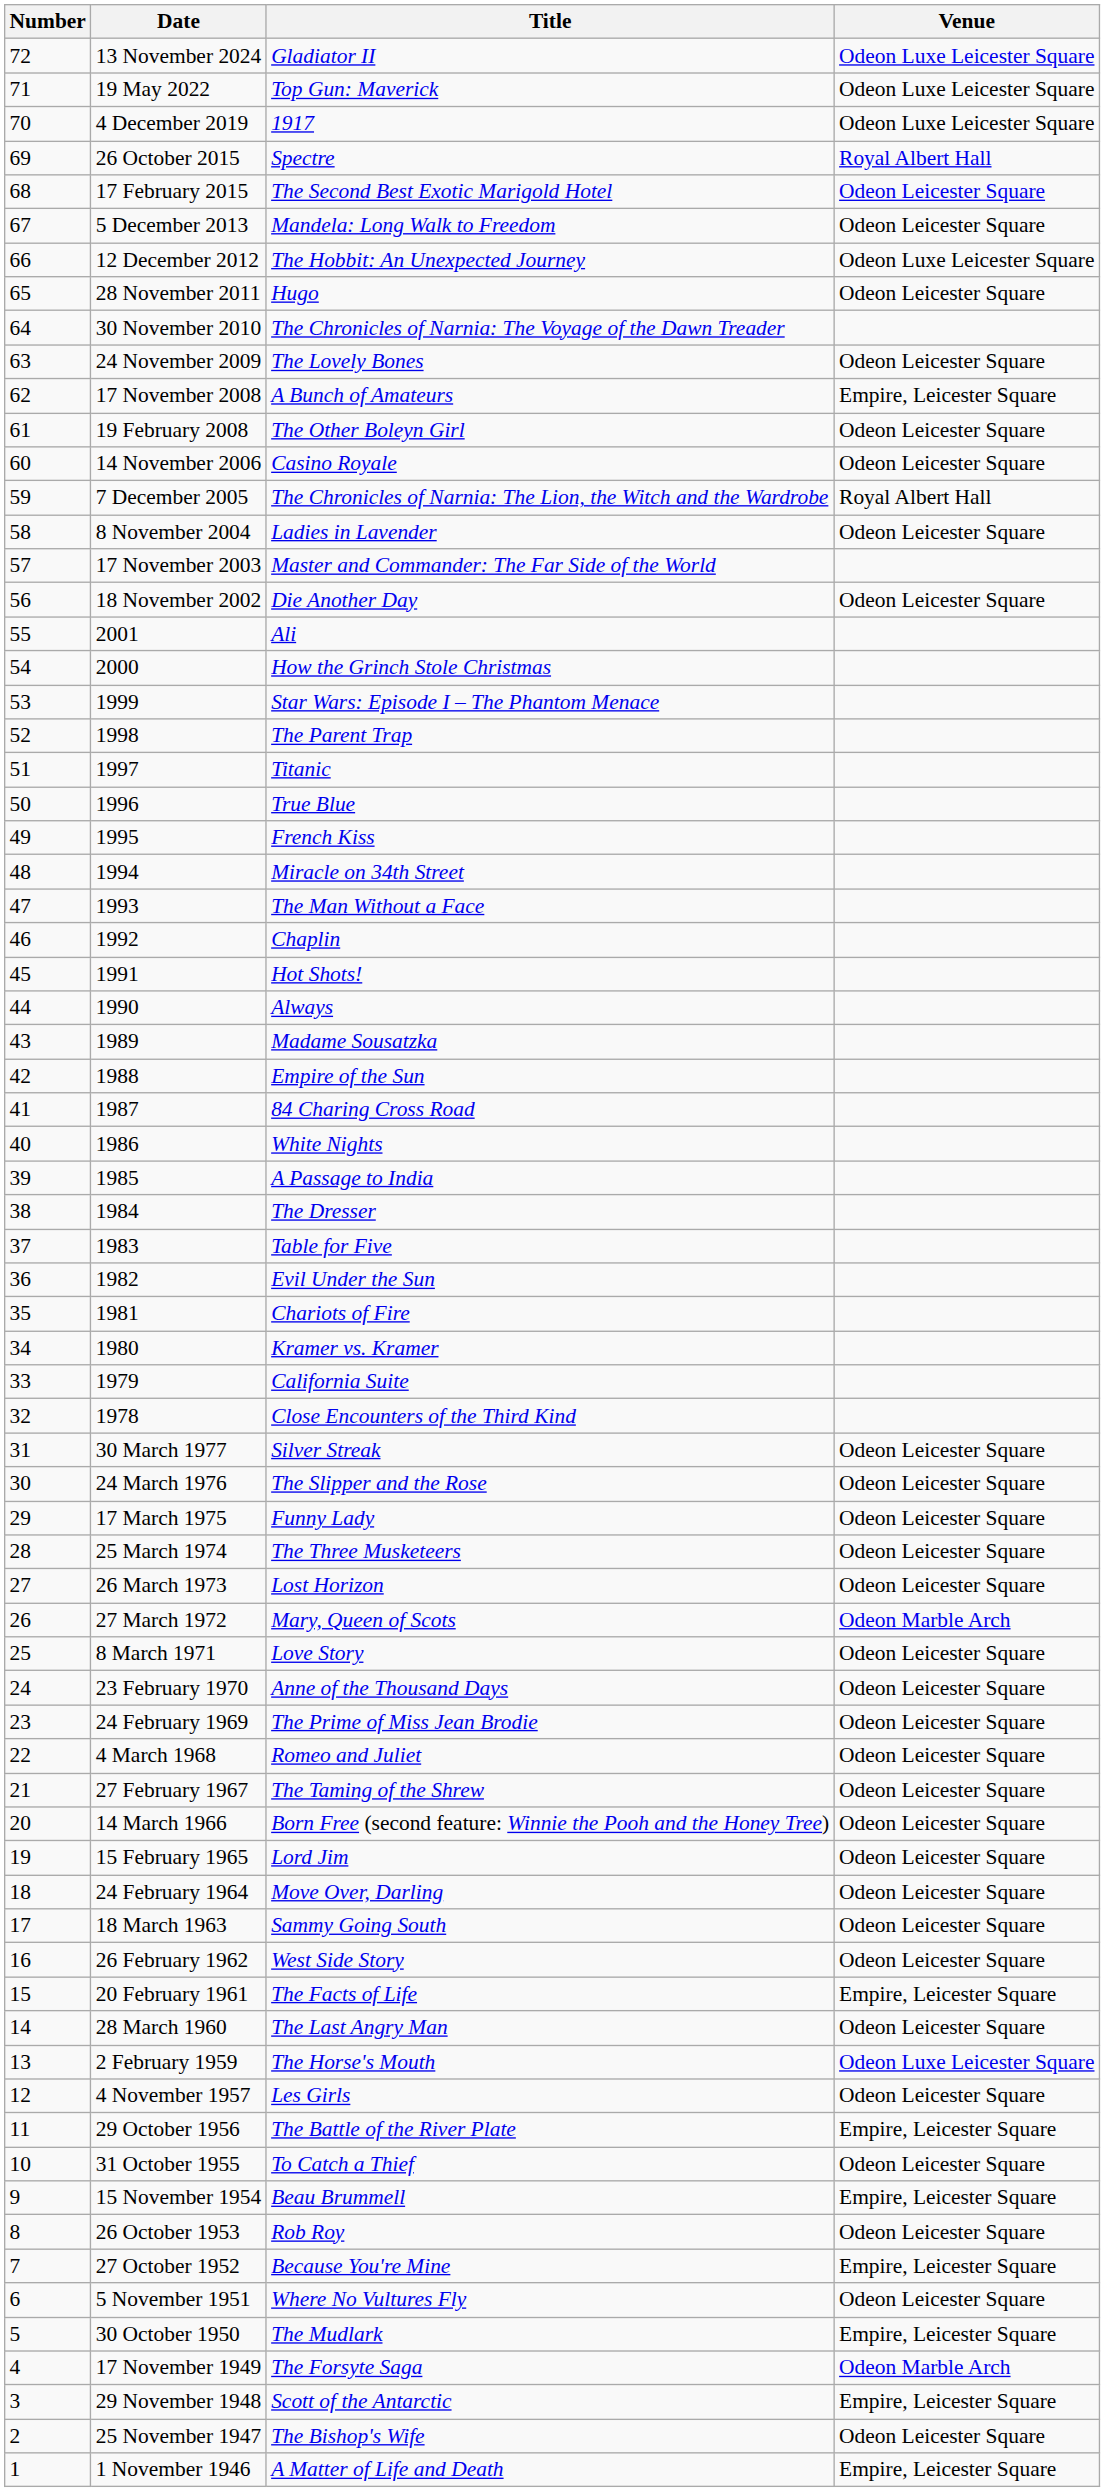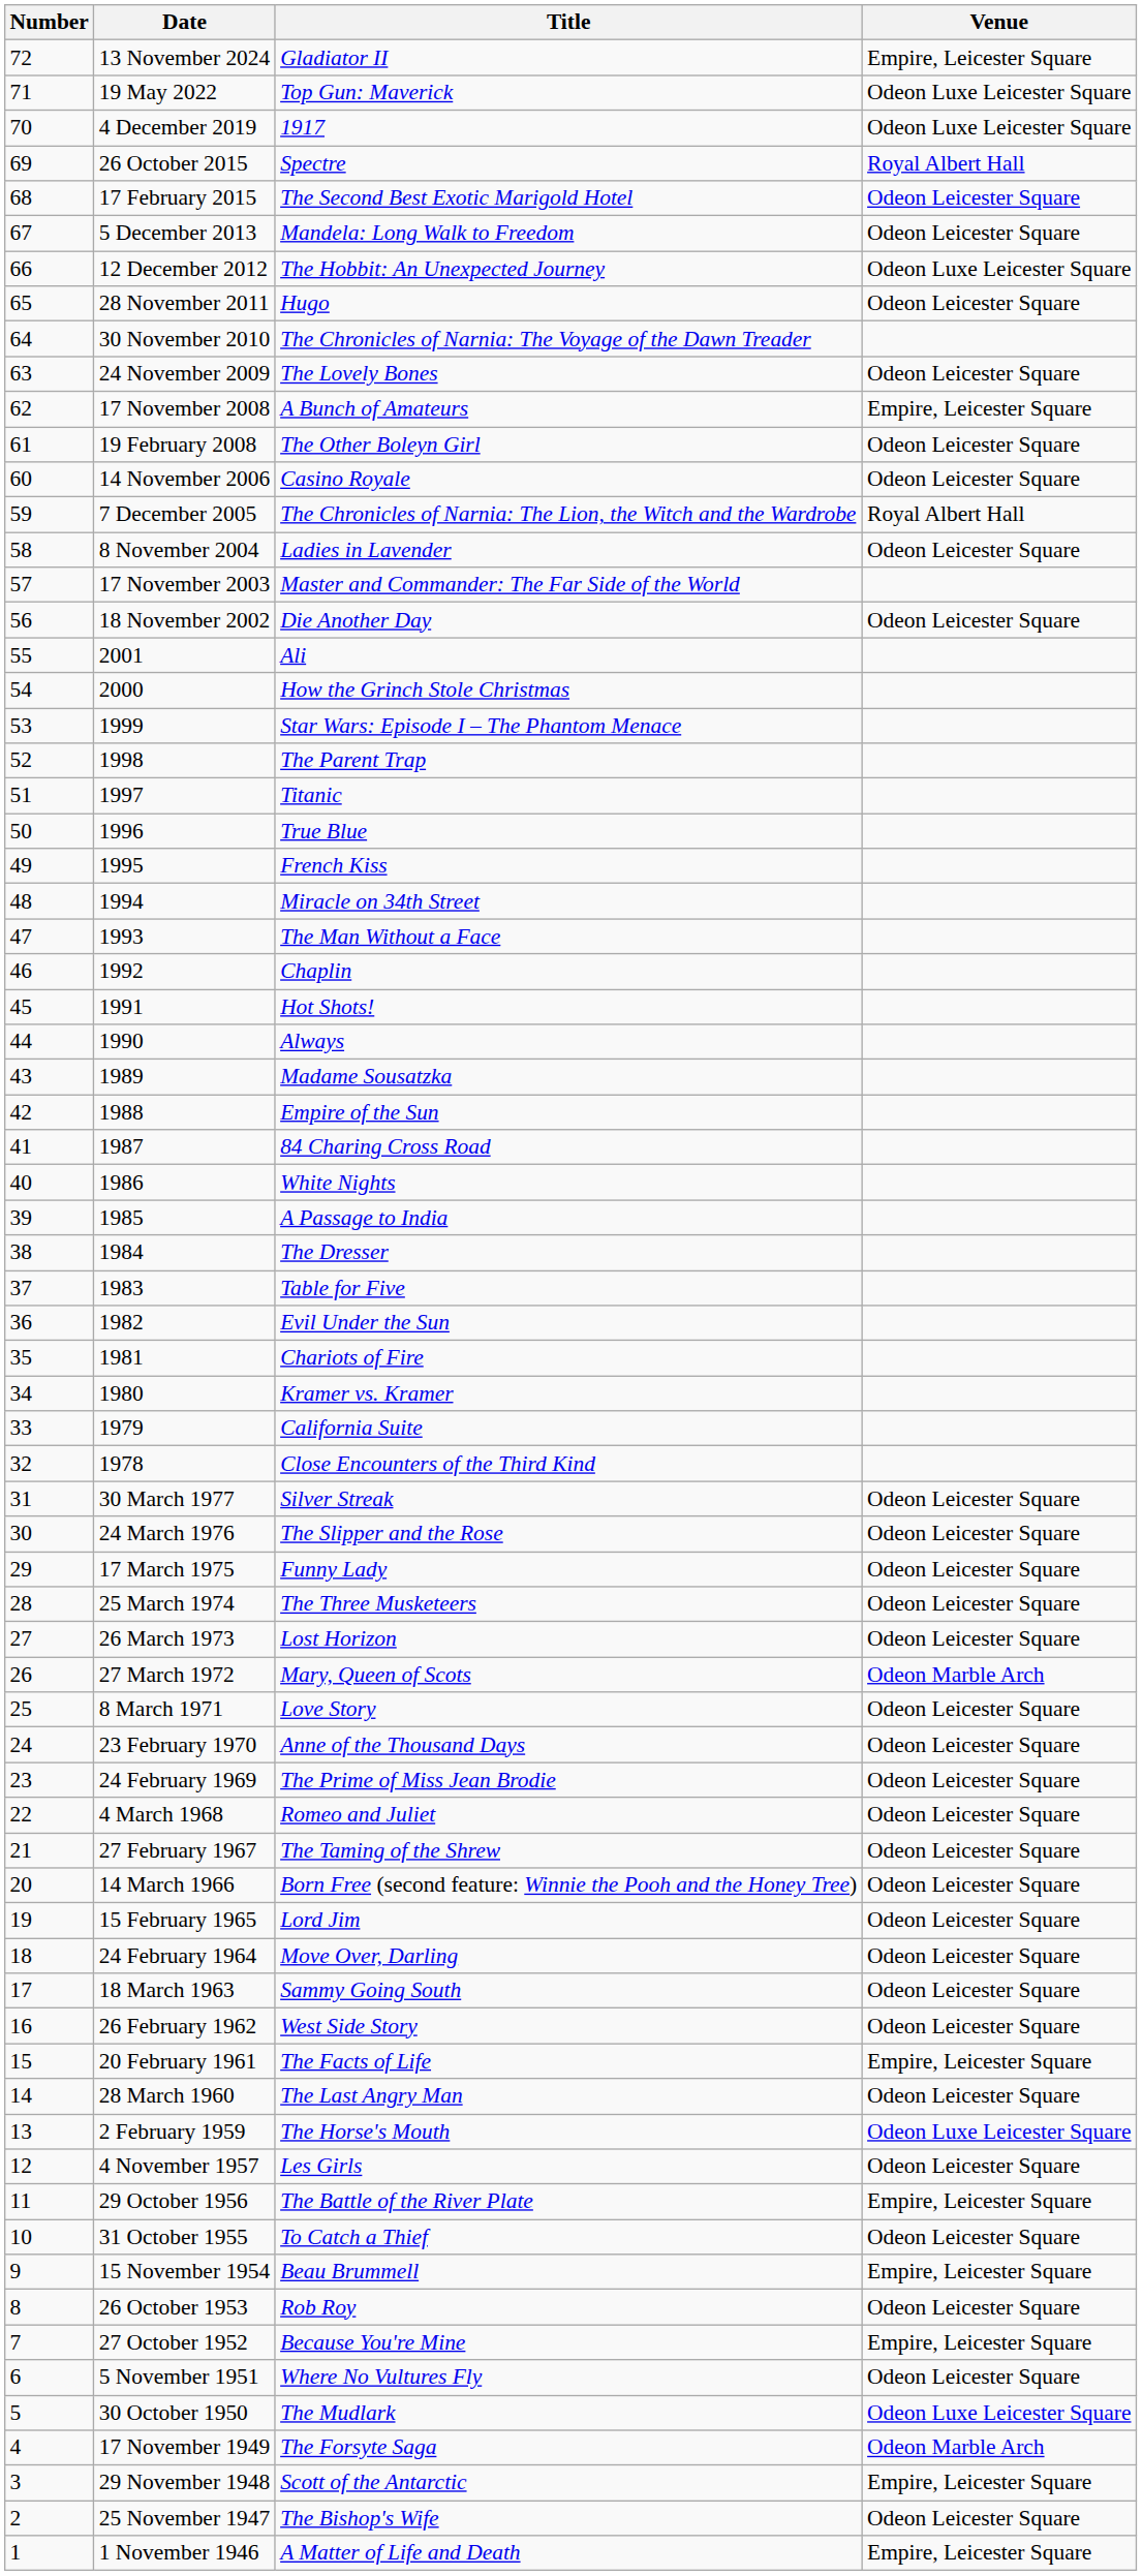13 November 2024 | Venue: Odeon Luxe Leicester Square -> Empire, Leicester Square
30 October 1950 | Venue: Empire, Leicester Square -> Odeon Luxe Leicester Square
